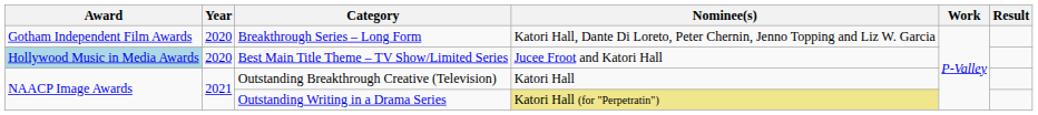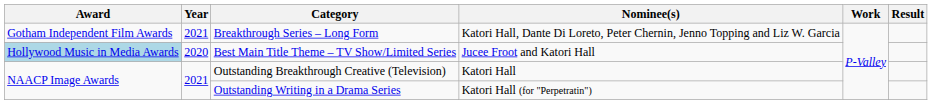Breakthrough Series – Long Form | Year: 2020 -> 2021
Outstanding Writing in a Drama Series | Nominee(s): khaki background -> no background
